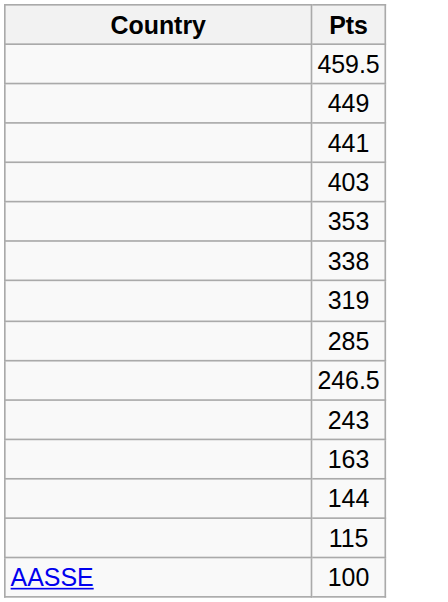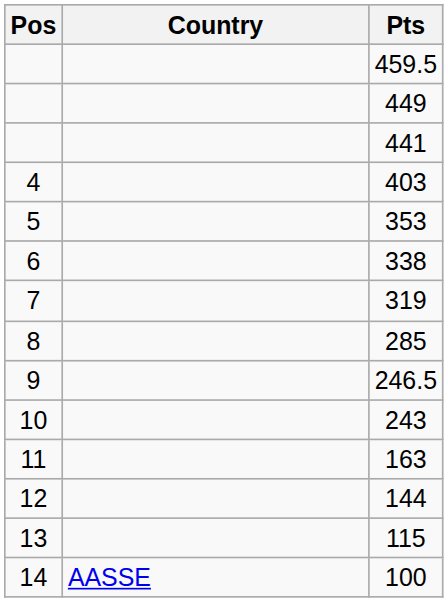+ column: Pos | 4 | 5 | 6 | 7 | 8 | 9 | 10 | 11 | 12 | 13 | 14
